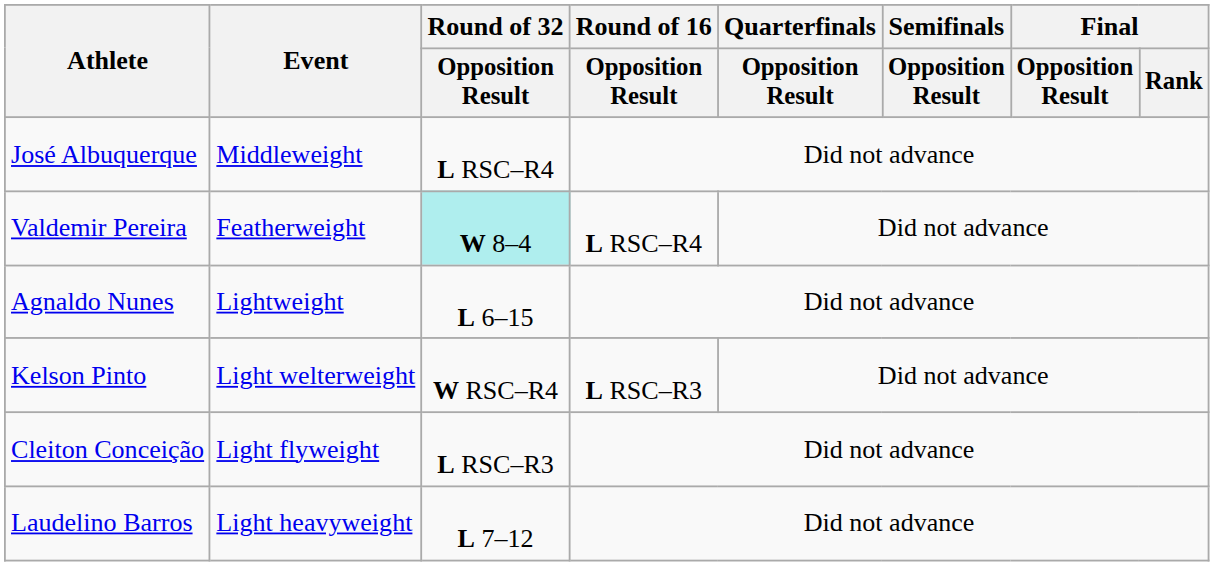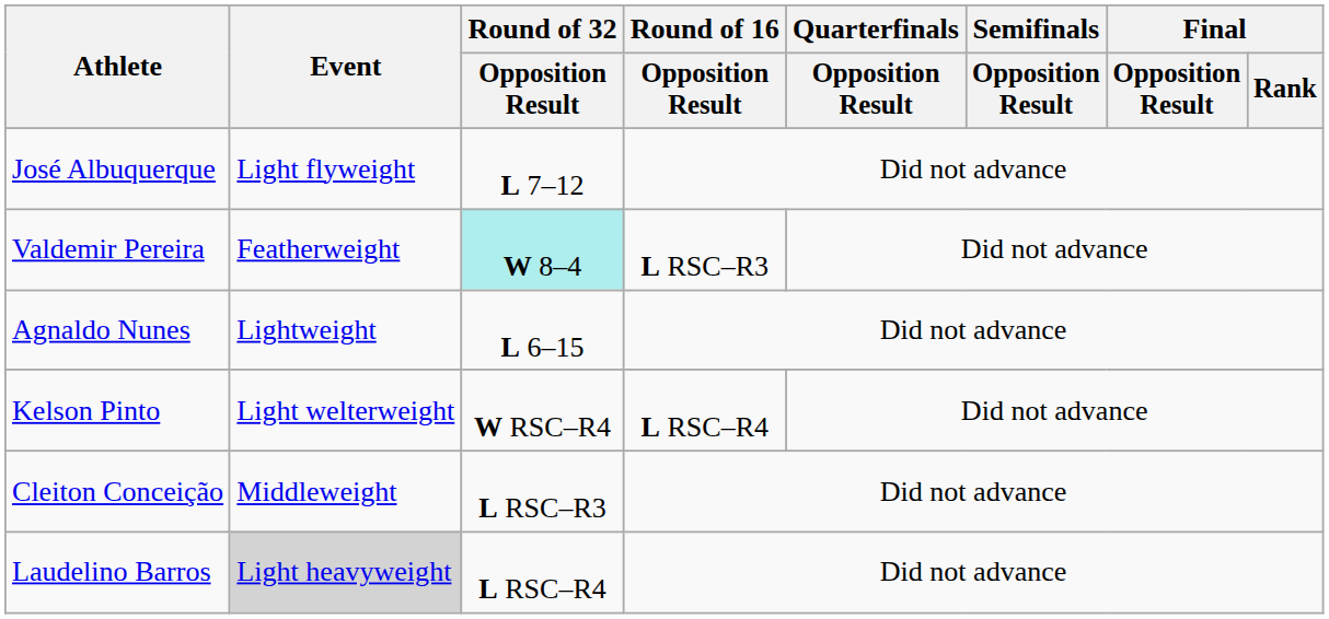José Albuquerque | Event: Middleweight -> Light flyweight
José Albuquerque | Round of 32 / Opposition Result: L RSC–R4 -> L 7–12
Valdemir Pereira | Round of 16 / Opposition Result: L RSC–R4 -> L RSC–R3
Kelson Pinto | Round of 16 / Opposition Result: L RSC–R3 -> L RSC–R4
Cleiton Conceição | Event: Light flyweight -> Middleweight
Laudelino Barros | Event: no background -> lightgrey background
Laudelino Barros | Round of 32 / Opposition Result: L 7–12 -> L RSC–R4
